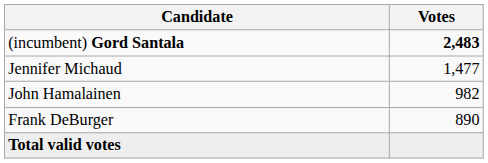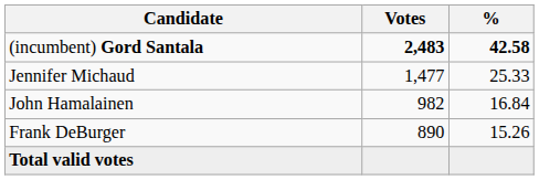+ column: % | 42.58 | 25.33 | 16.84 | 15.26
